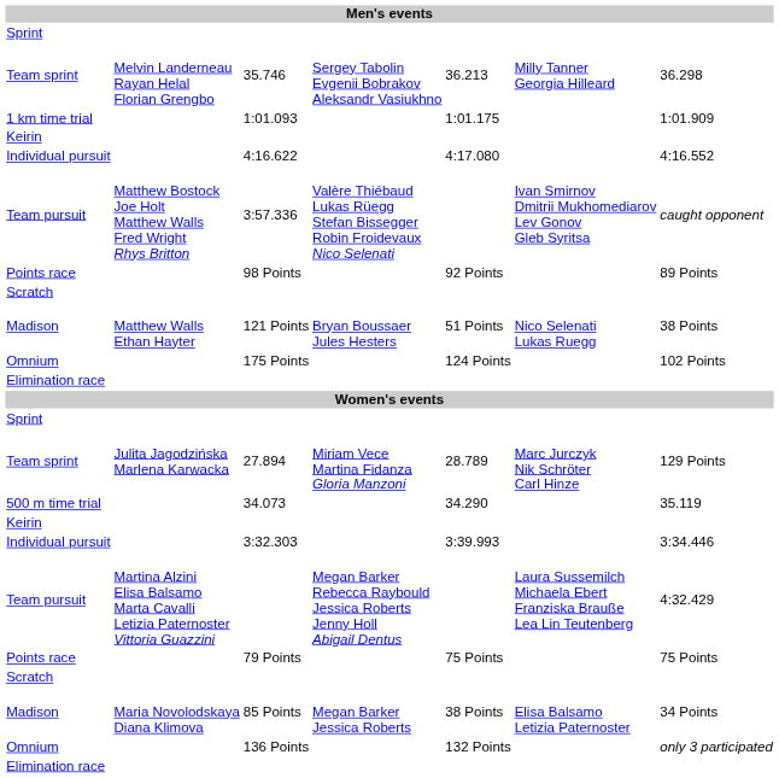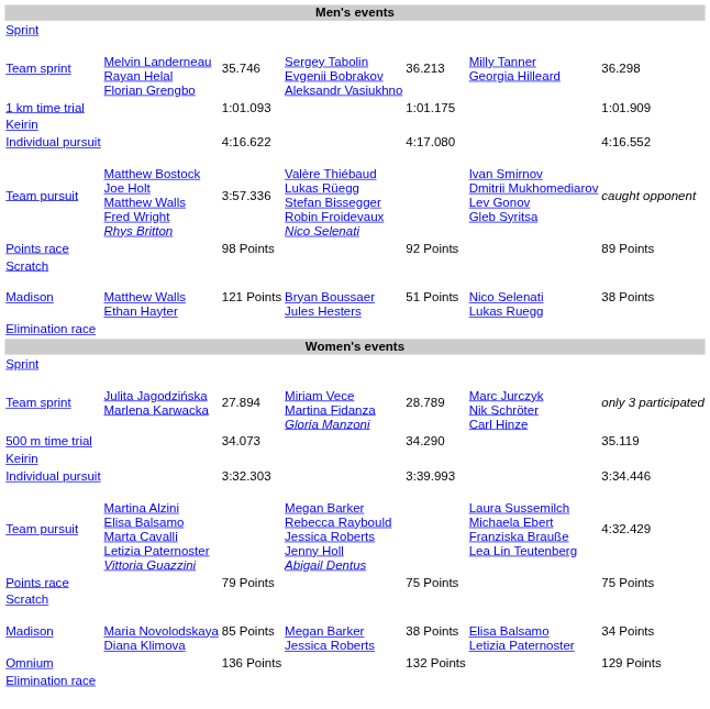- row: Omnium | 175 Points | 124 Points | 102 Points
27.894 | column 7: 129 Points -> only 3 participated
136 Points | column 7: only 3 participated -> 129 Points
